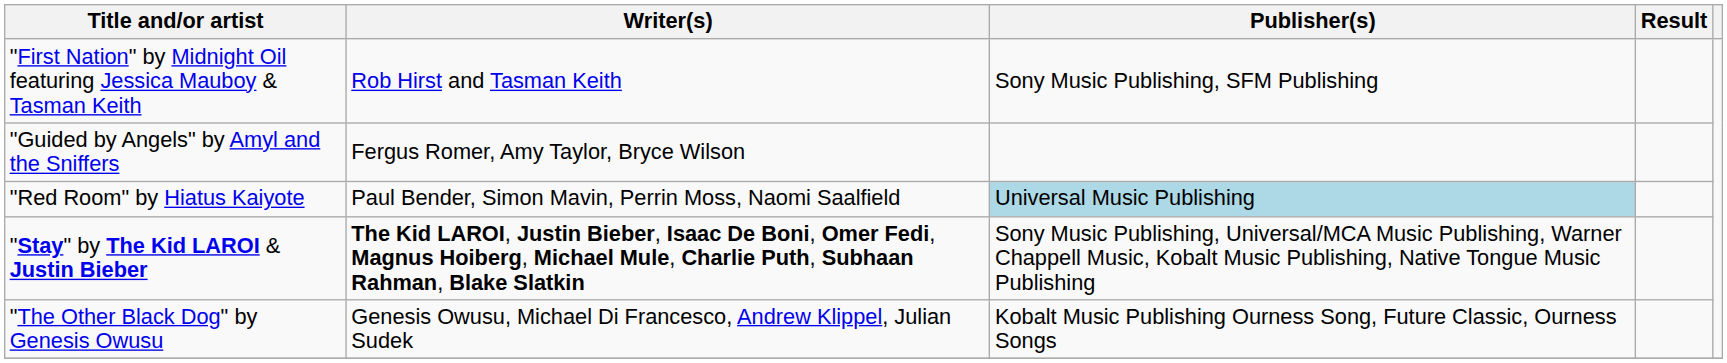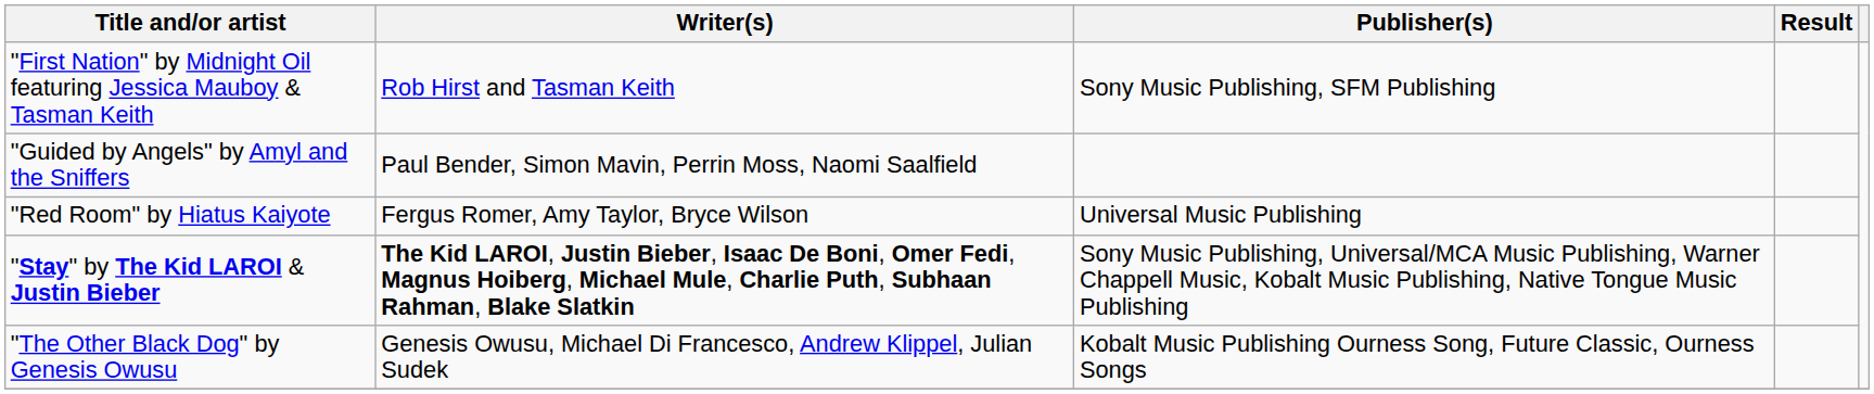"Guided by Angels" by Amyl and the Sniffers | Writer(s): Fergus Romer, Amy Taylor, Bryce Wilson -> Paul Bender, Simon Mavin, Perrin Moss, Naomi Saalfield
"Red Room" by Hiatus Kaiyote | Writer(s): Paul Bender, Simon Mavin, Perrin Moss, Naomi Saalfield -> Fergus Romer, Amy Taylor, Bryce Wilson
"Red Room" by Hiatus Kaiyote | Publisher(s): lightblue background -> no background
